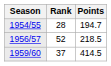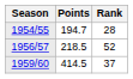columns swapped: Rank <-> Points
